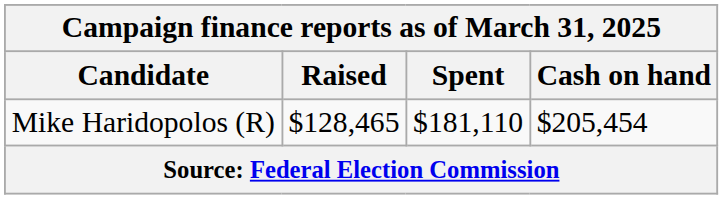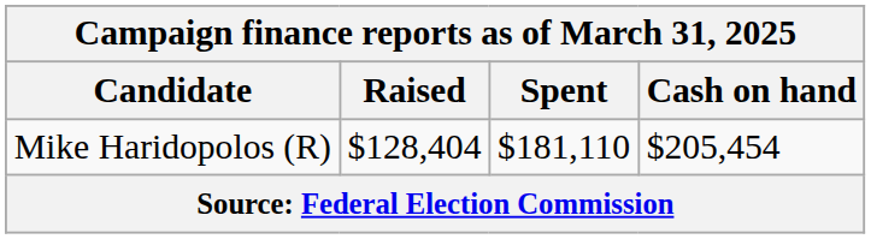Mike Haridopolos (R) | Raised: $128,465 -> $128,404
